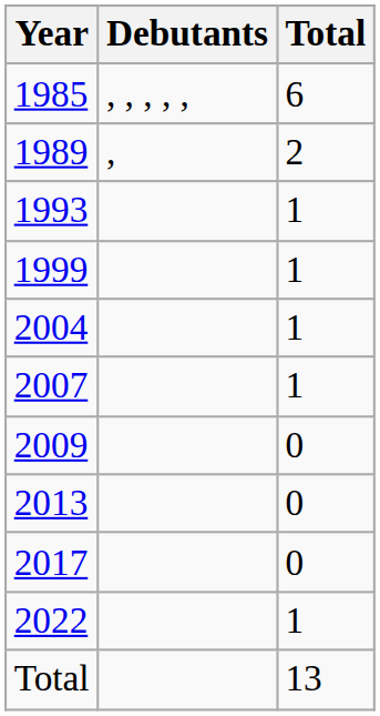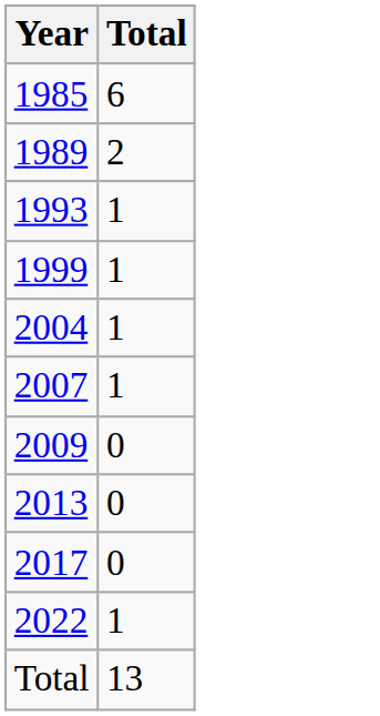- column: Debutants | , , , , , | ,
